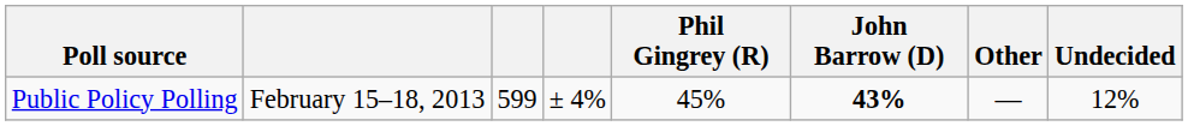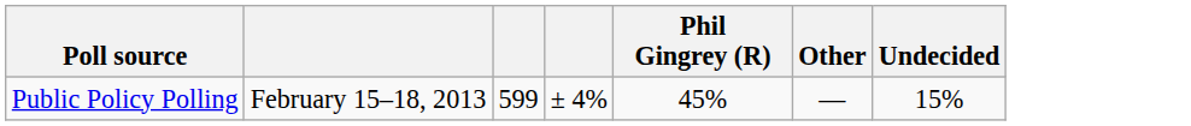- column: John Barrow (D) | 43%
Public Policy Polling | Undecided: 12% -> 15%
